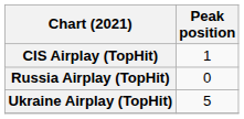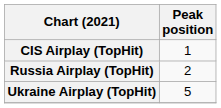Russia Airplay (TopHit) | Peak position: 0 -> 2
